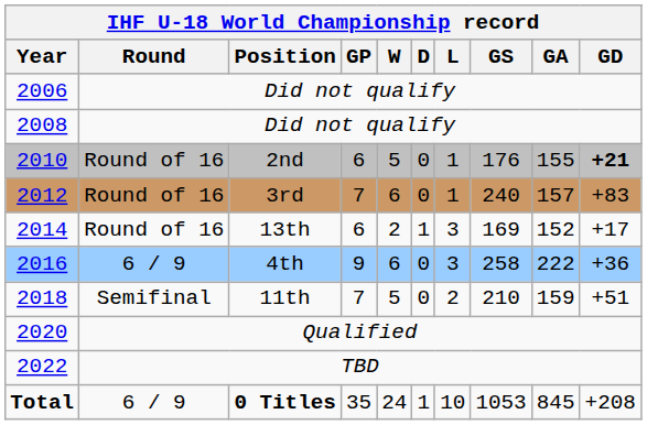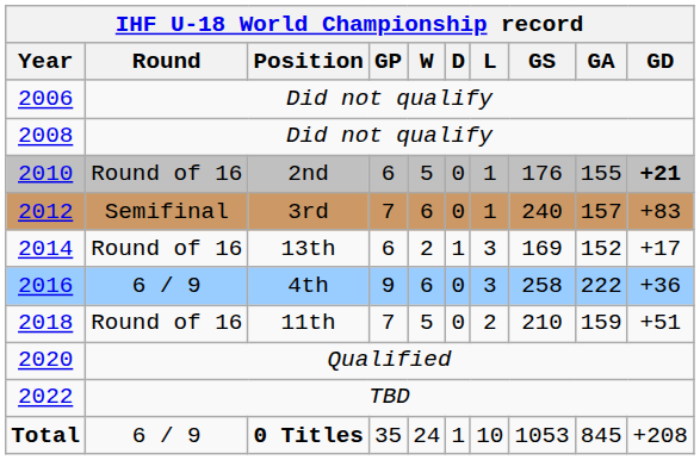3rd | Round: Round of 16 -> Semifinal
11th | Round: Semifinal -> Round of 16
